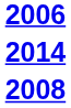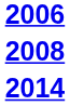rows swapped: 2008 <-> 2014
